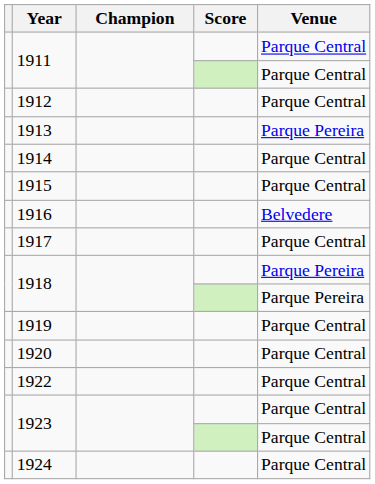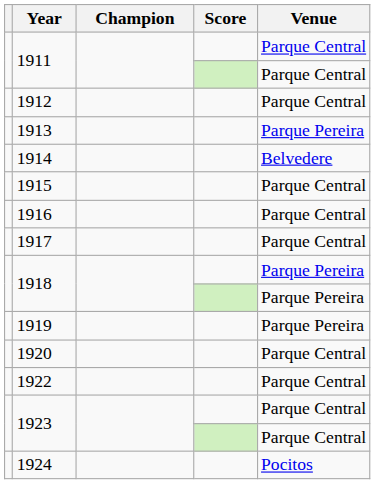1914 | Venue: Parque Central -> Belvedere
1916 | Venue: Belvedere -> Parque Central
1919 | Venue: Parque Central -> Parque Pereira
1924 | Venue: Parque Central -> Pocitos
